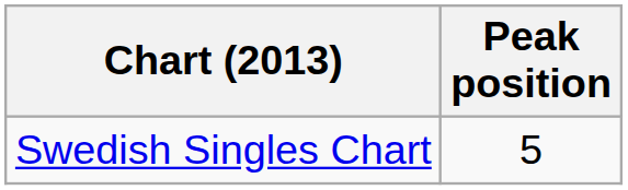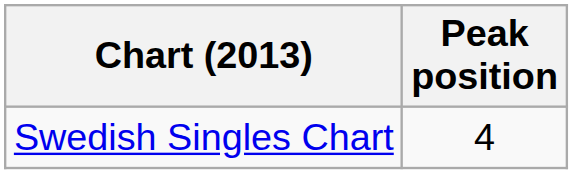Swedish Singles Chart | Peak position: 5 -> 4
